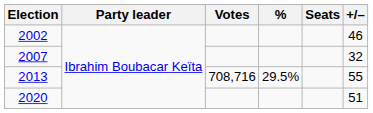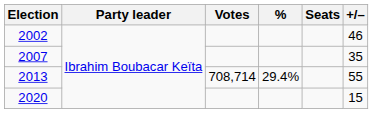2007 | +/–: 32 -> 35
2013 | Votes: 708,716 -> 708,714
2013 | %: 29.5% -> 29.4%
2020 | +/–: 51 -> 15
